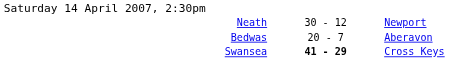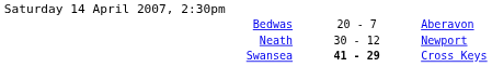rows swapped: Bedwas <-> Neath
